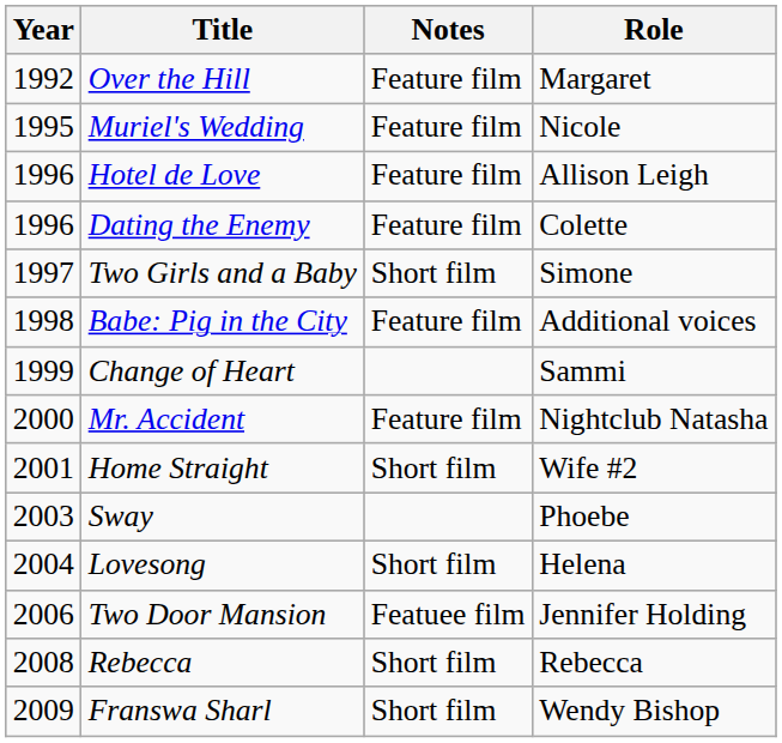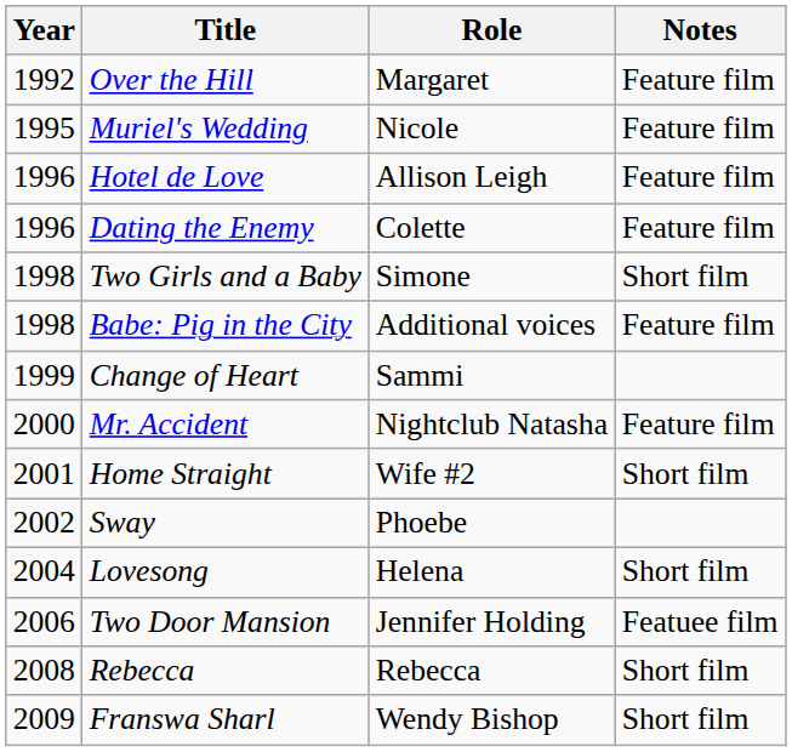columns swapped: Role <-> Notes
Two Girls and a Baby | Year: 1997 -> 1998
Sway | Year: 2003 -> 2002
